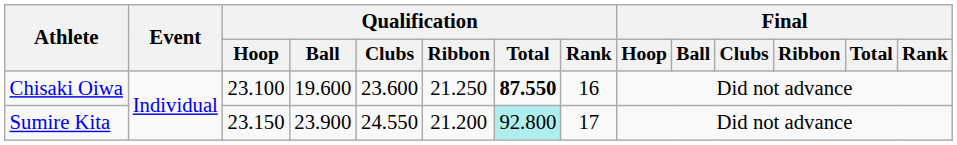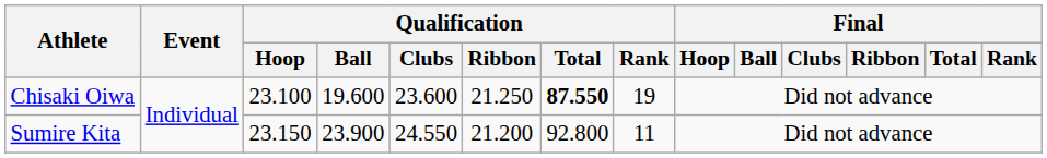Chisaki Oiwa | Qualification / Rank: 16 -> 19
Sumire Kita | Qualification / Total: paleturquoise background -> no background
Sumire Kita | Qualification / Rank: 17 -> 11
